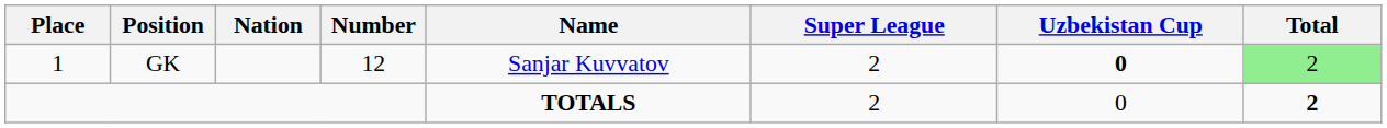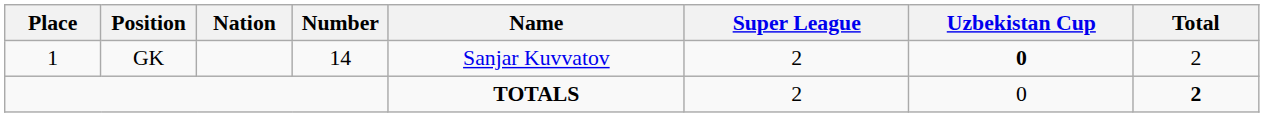GK | Number: 12 -> 14
GK | Total: lightgreen background -> no background
